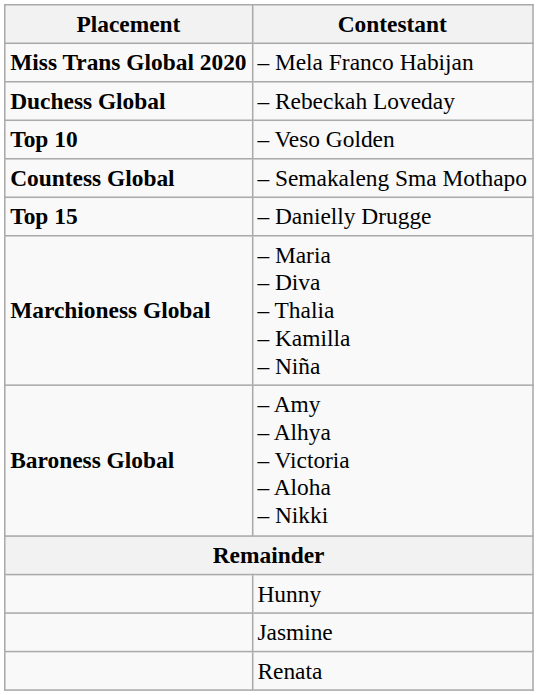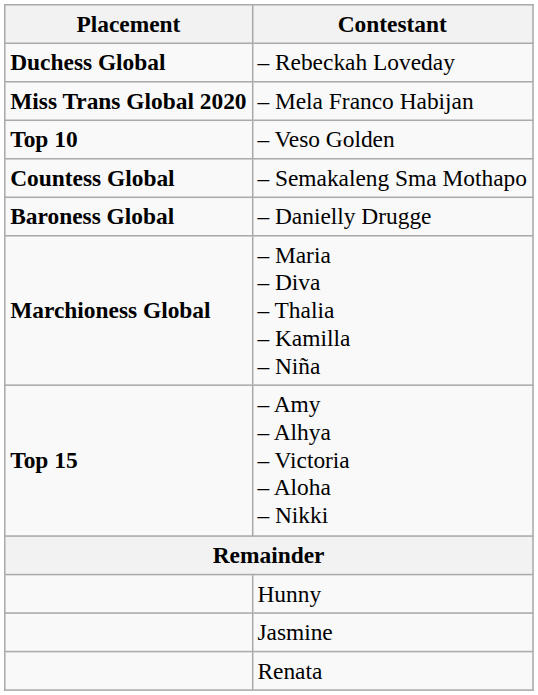rows swapped: – Mela Franco Habijan <-> – Rebeckah Loveday
– Danielly Drugge | Placement: Top 15 -> Baroness Global
– Amy – Alhya – Victoria – Aloha – Nikki | Placement: Baroness Global -> Top 15
